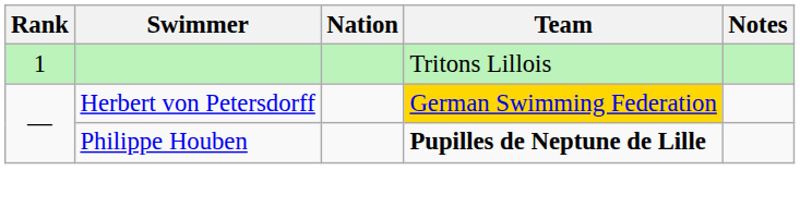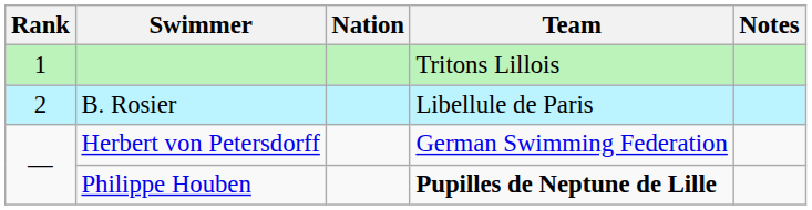+ row: 2 | B. Rosier | Libellule de Paris
Herbert von Petersdorff | Team: gold background -> no background
